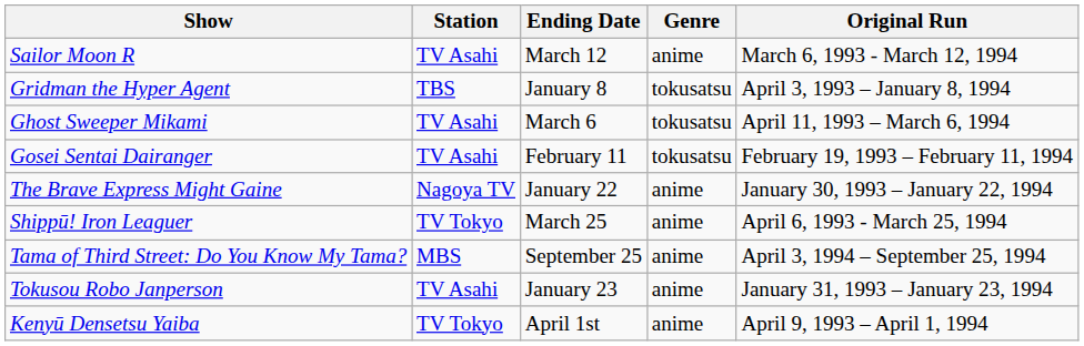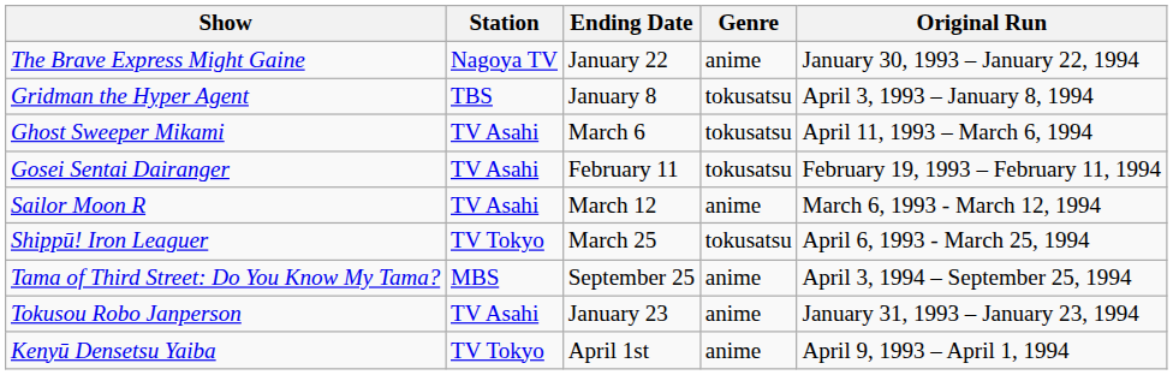rows swapped: The Brave Express Might Gaine <-> Sailor Moon R
Shippū! Iron Leaguer | Genre: anime -> tokusatsu
